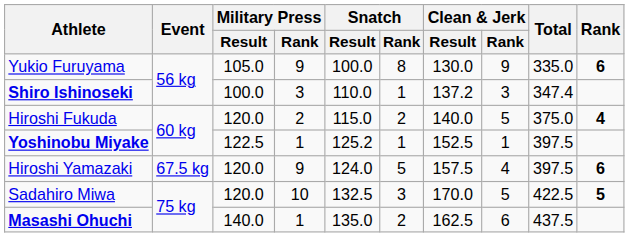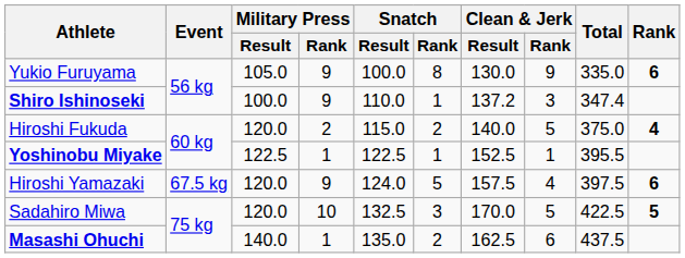Shiro Ishinoseki | Military Press / Rank: 3 -> 9
Yoshinobu Miyake | Snatch / Result: 125.2 -> 122.5
Yoshinobu Miyake | Total: 397.5 -> 395.5
